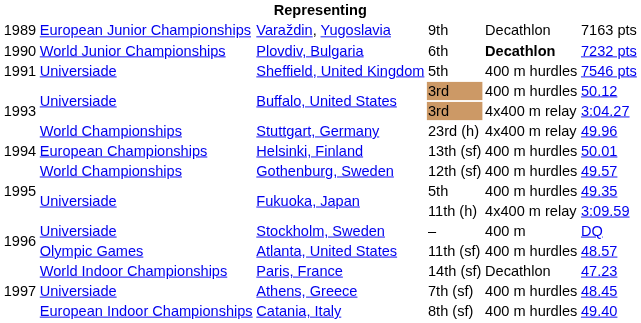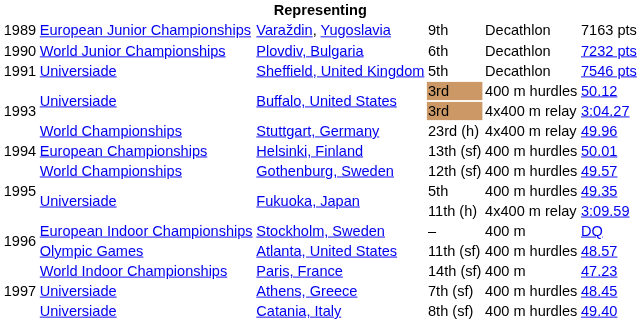Plovdiv, Bulgaria | column 5: bold -> normal
Sheffield, United Kingdom | column 5: 400 m hurdles -> Decathlon
Stockholm, Sweden | column 2: Universiade -> European Indoor Championships
Paris, France | column 5: Decathlon -> 400 m
Catania, Italy | column 2: European Indoor Championships -> Universiade
